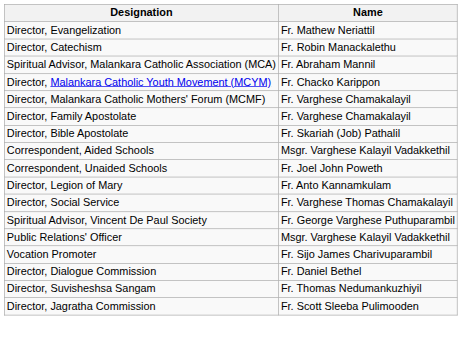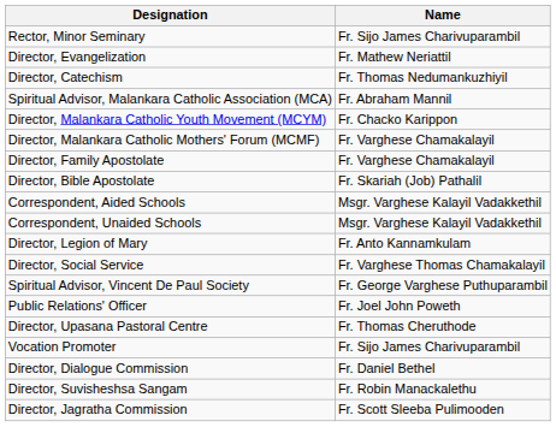+ row: Rector, Minor Seminary | Fr. Sijo James Charivuparambil
Director, Catechism | Name: Fr. Robin Manackalethu -> Fr. Thomas Nedumankuzhiyil
Correspondent, Unaided Schools | Name: Fr. Joel John Poweth -> Msgr. Varghese Kalayil Vadakkethil
Public Relations' Officer | Name: Msgr. Varghese Kalayil Vadakkethil -> Fr. Joel John Poweth
+ row: Director, Upasana Pastoral Centre | Fr. Thomas Cheruthode
Director, Suvisheshsa Sangam | Name: Fr. Thomas Nedumankuzhiyil -> Fr. Robin Manackalethu
